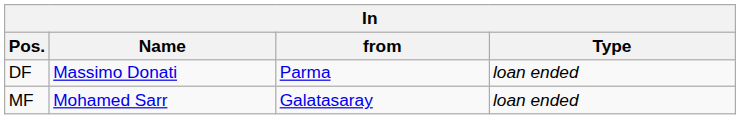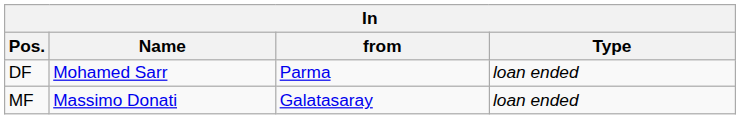DF | Name: Massimo Donati -> Mohamed Sarr
MF | Name: Mohamed Sarr -> Massimo Donati
